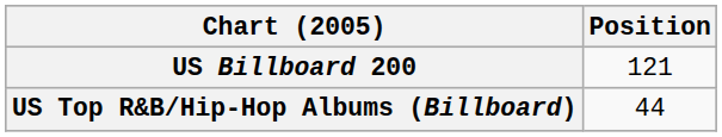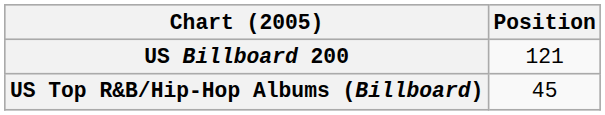US Top R&B/Hip-Hop Albums (Billboard) | Position: 44 -> 45
